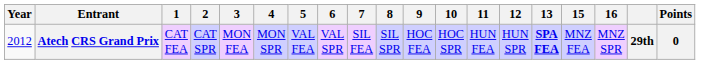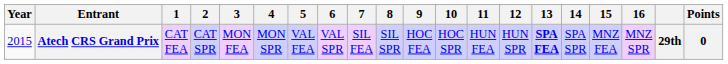+ column: 14 | SPA SPR
Atech CRS Grand Prix | Year: 2012 -> 2015
